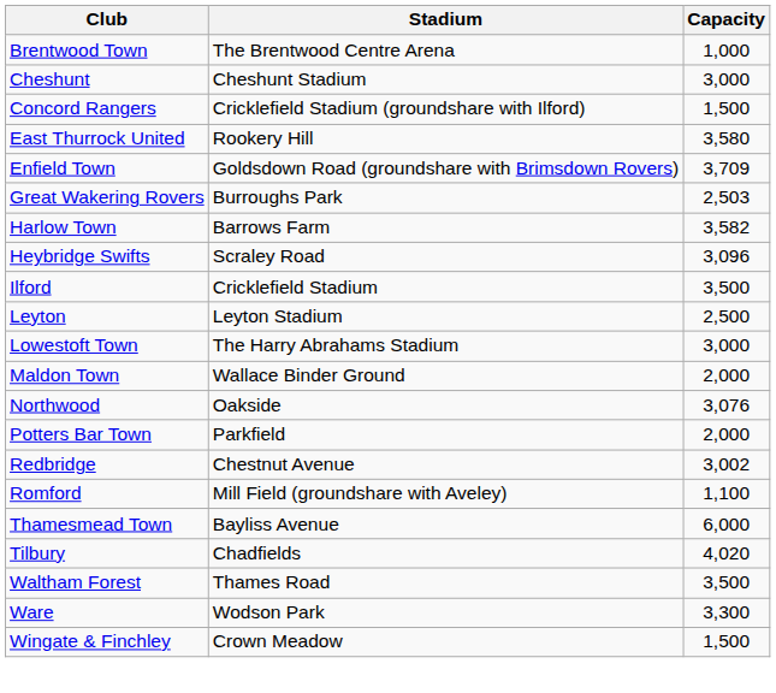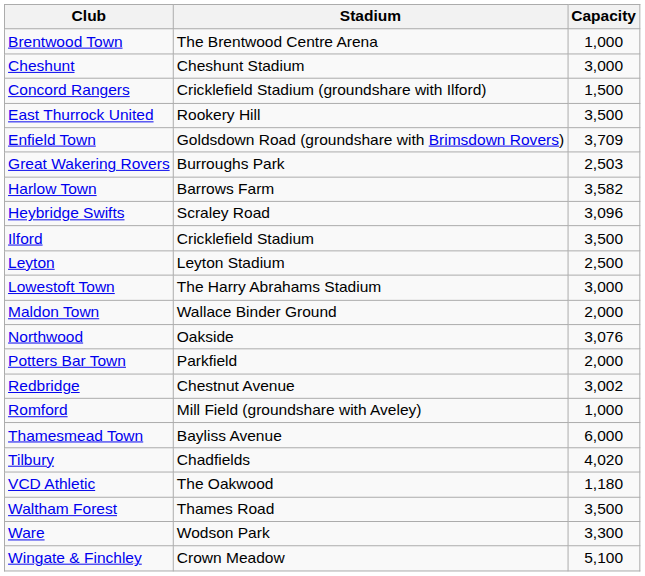East Thurrock United | Capacity: 3,580 -> 3,500
Romford | Capacity: 1,100 -> 1,000
+ row: VCD Athletic | The Oakwood | 1,180
Wingate & Finchley | Capacity: 1,500 -> 5,100
